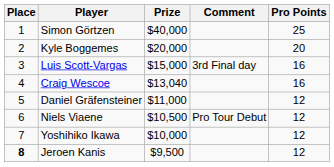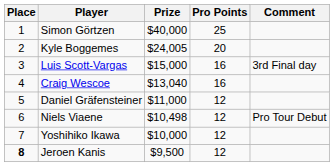columns swapped: Pro Points <-> Comment
Kyle Boggemes | Prize: $20,000 -> $24,005
Niels Viaene | Prize: $10,500 -> $10,498
